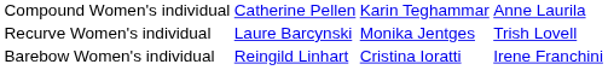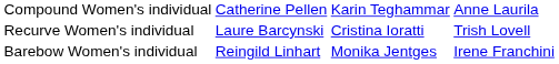Recurve Women's individual | column 3: Monika Jentges -> Cristina Ioratti
Barebow Women's individual | column 3: Cristina Ioratti -> Monika Jentges
